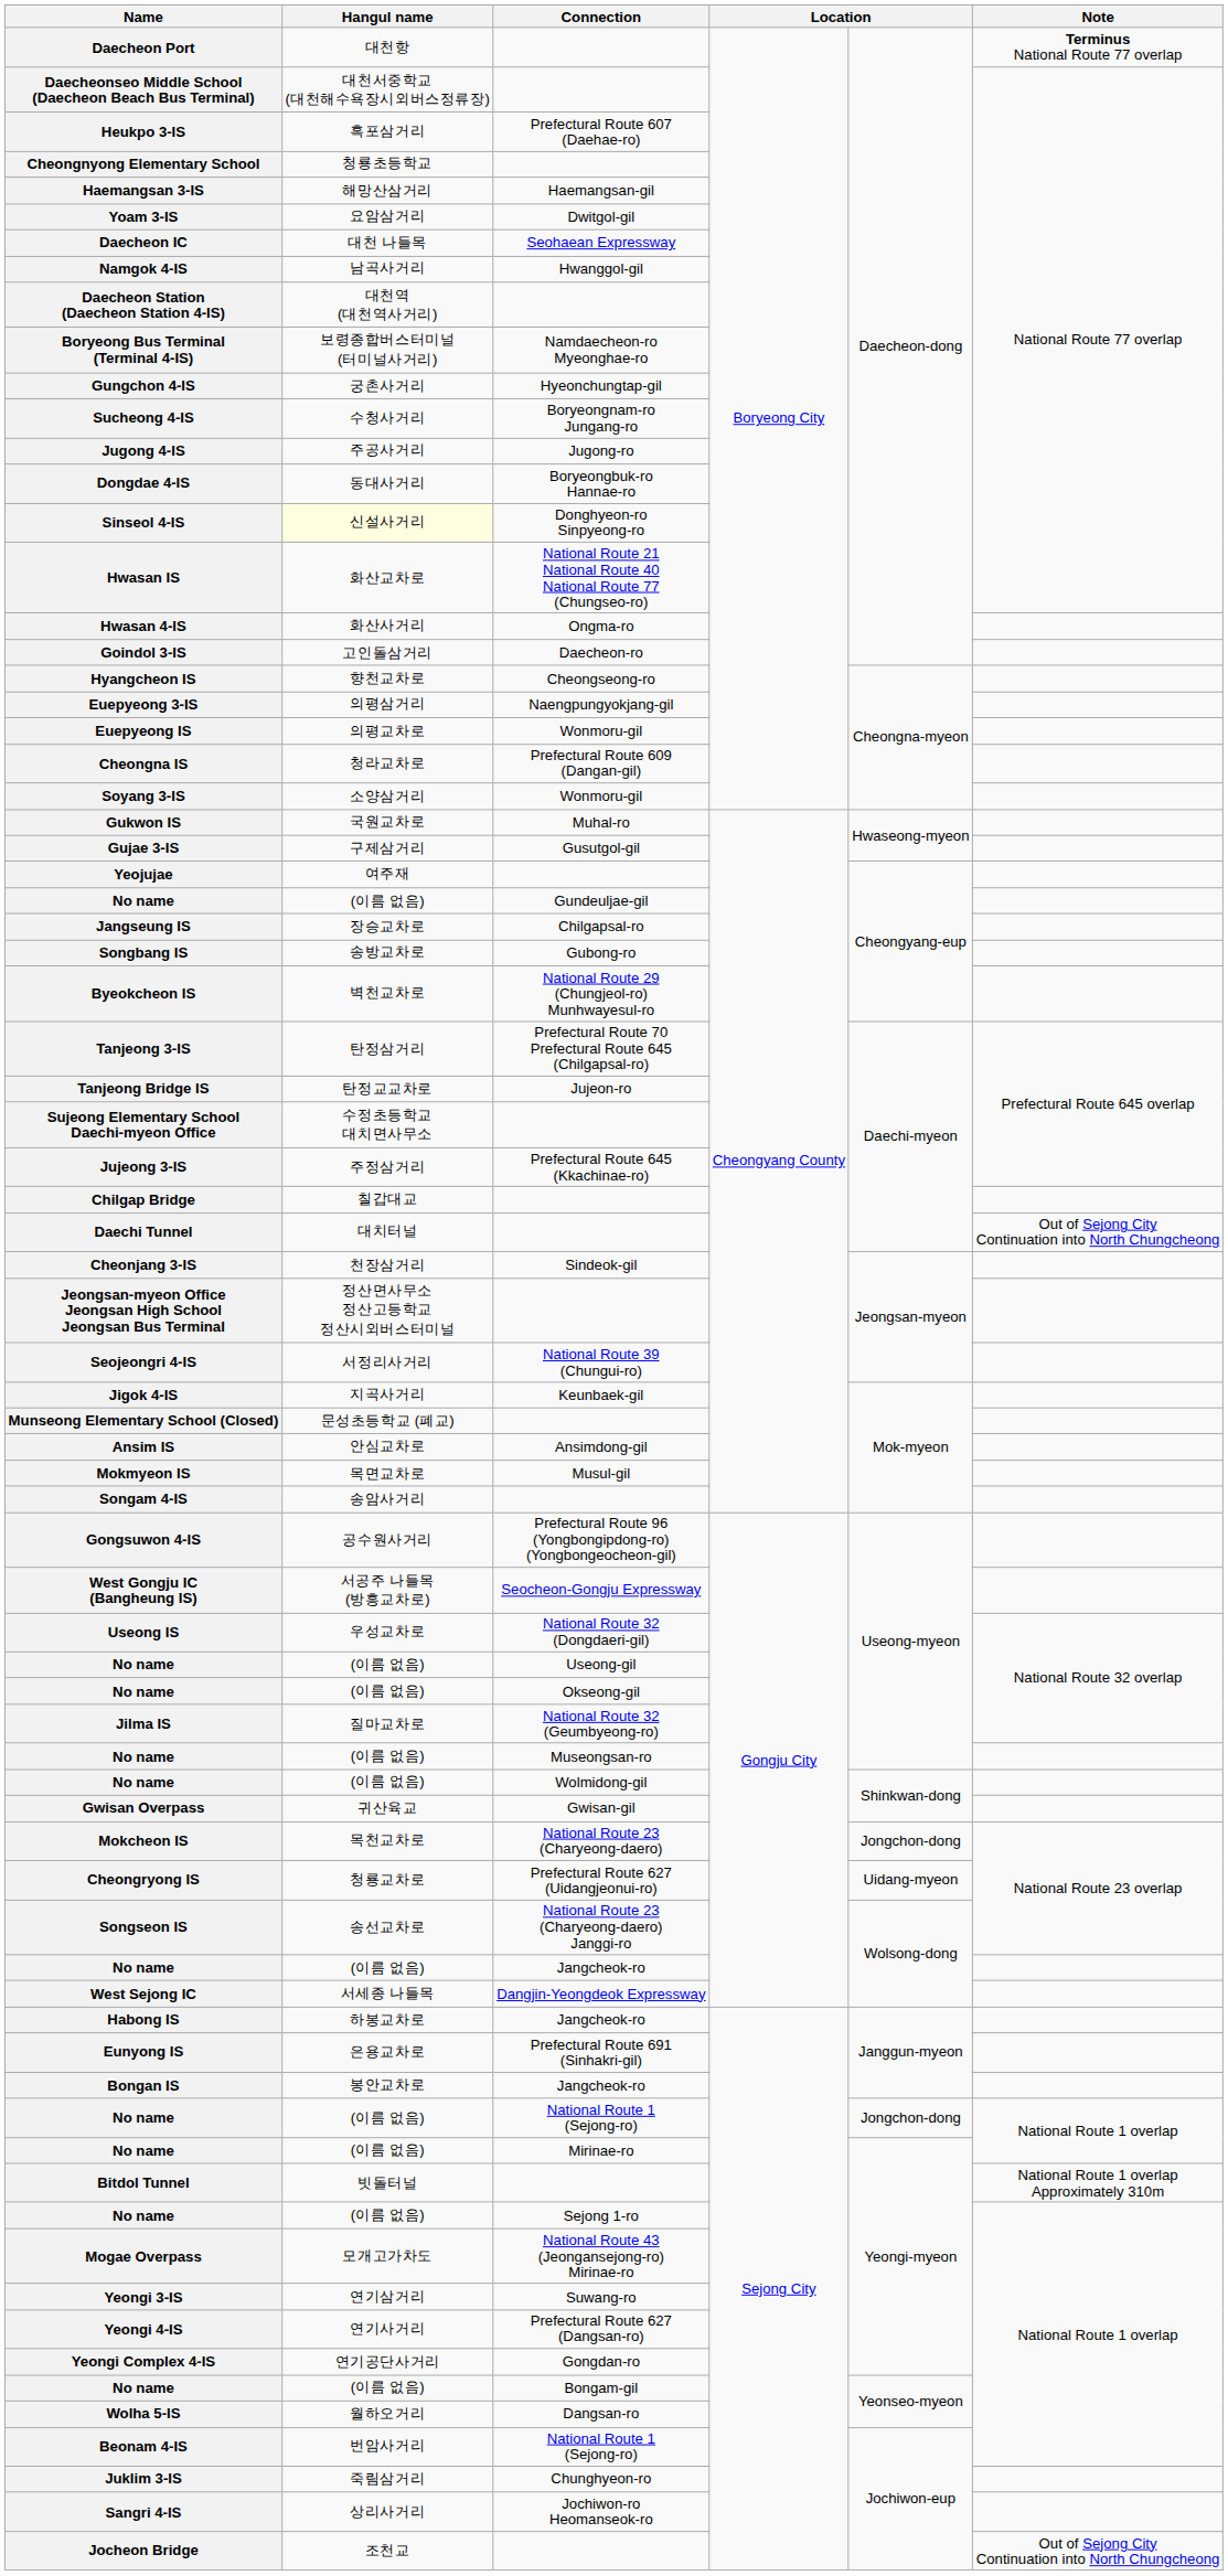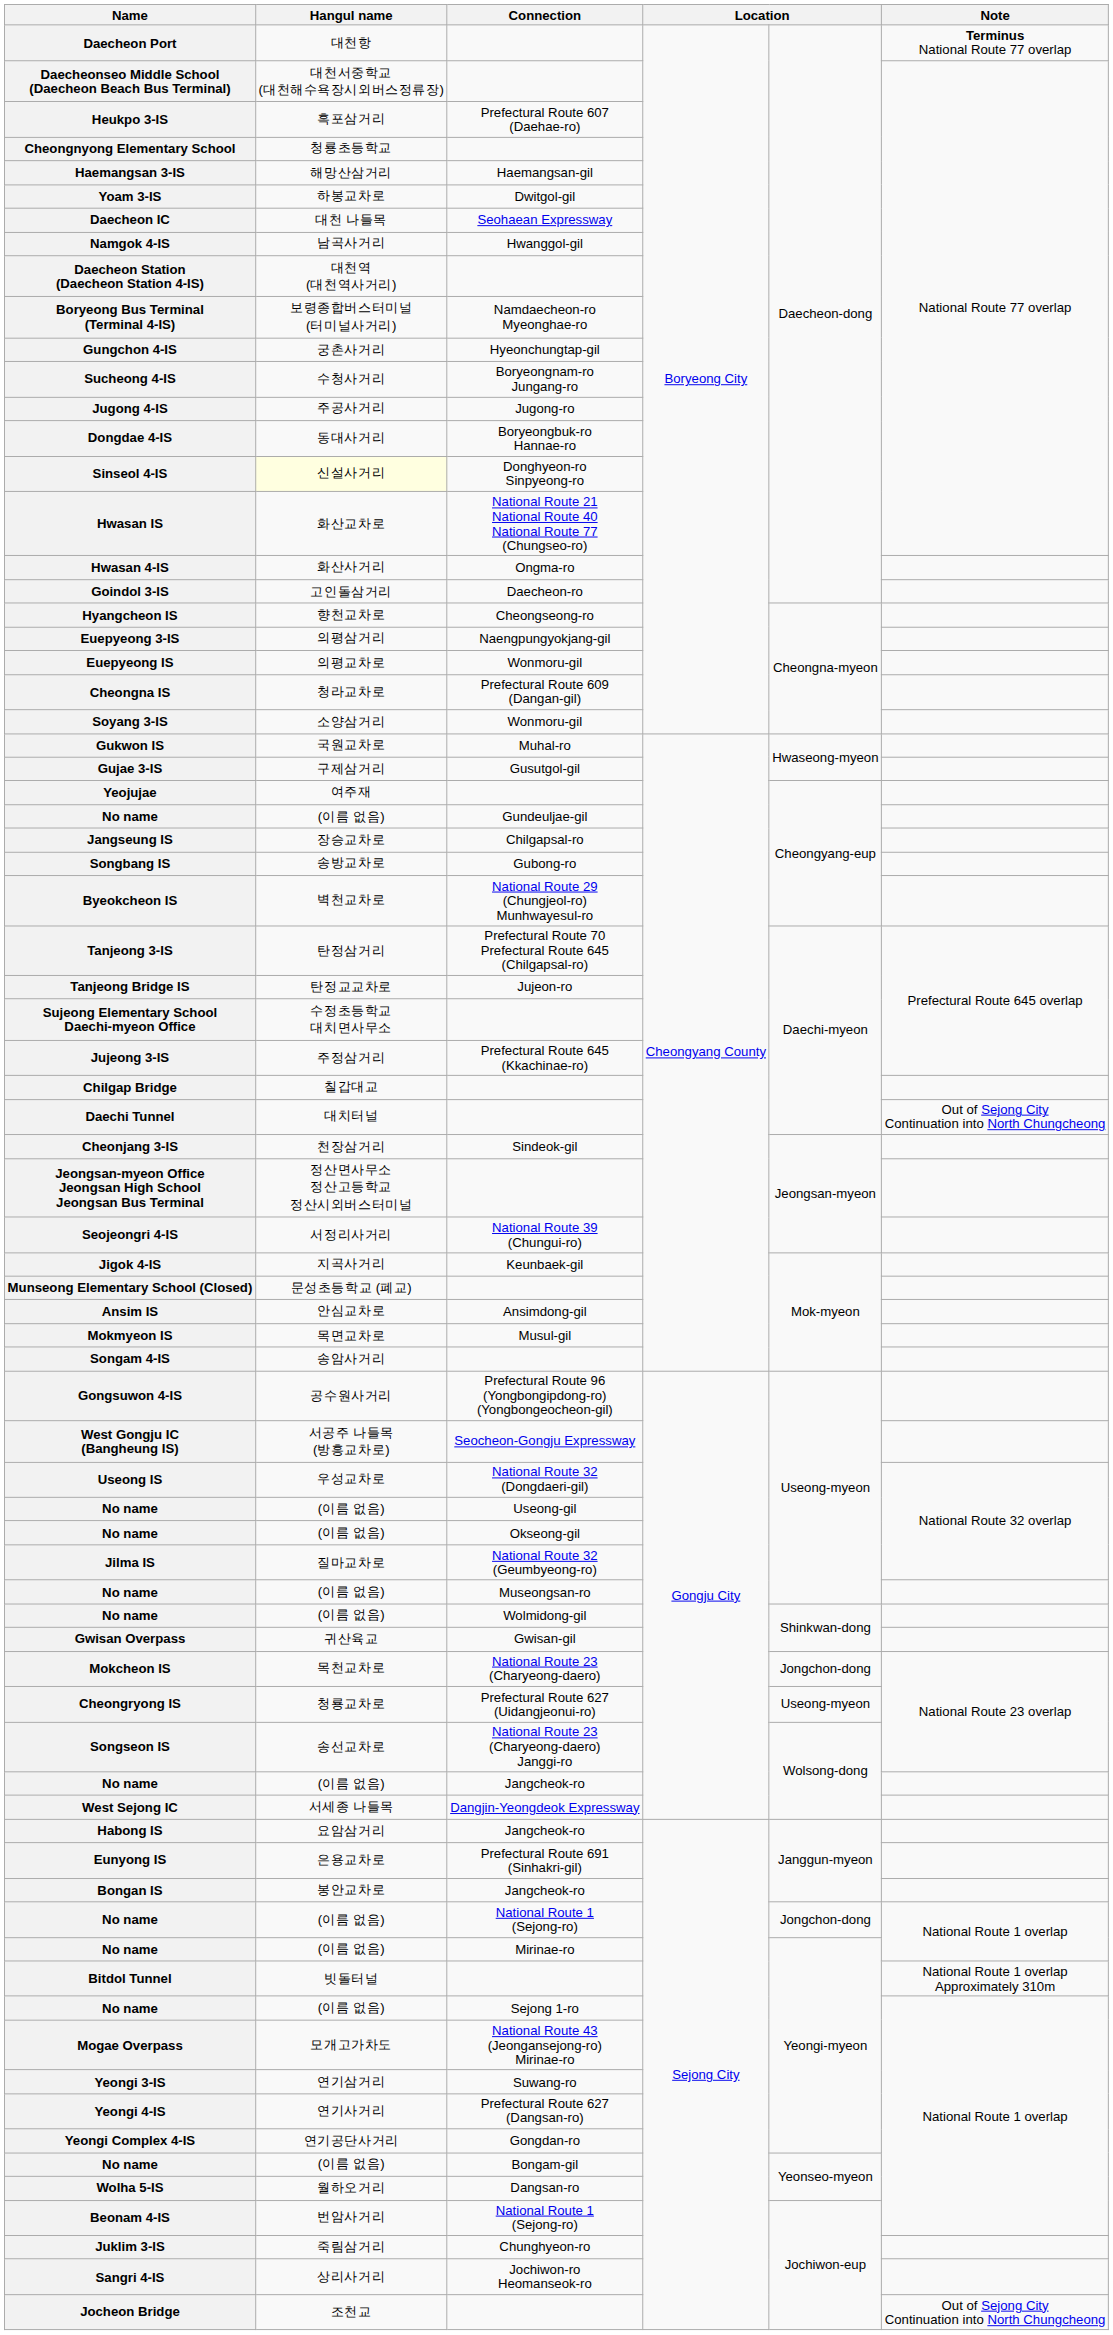Yoam 3-IS | Hangul name: 요암삼거리 -> 하봉교차로
Cheongryong IS | column 5: Uidang-myeon -> Useong-myeon
Habong IS | Hangul name: 하봉교차로 -> 요암삼거리
